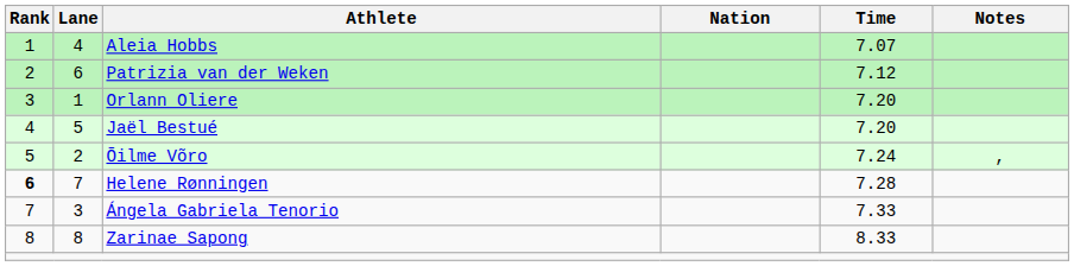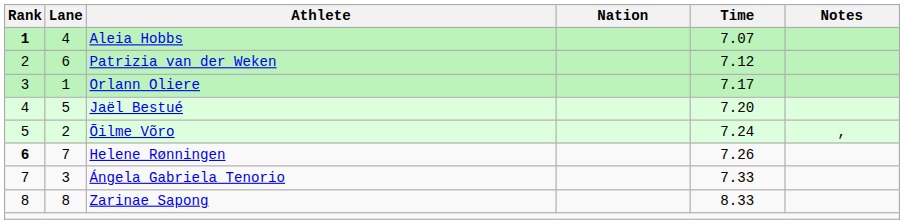Aleia Hobbs | Rank: normal -> bold
Orlann Oliere | Time: 7.20 -> 7.17
Helene Rønningen | Time: 7.28 -> 7.26
